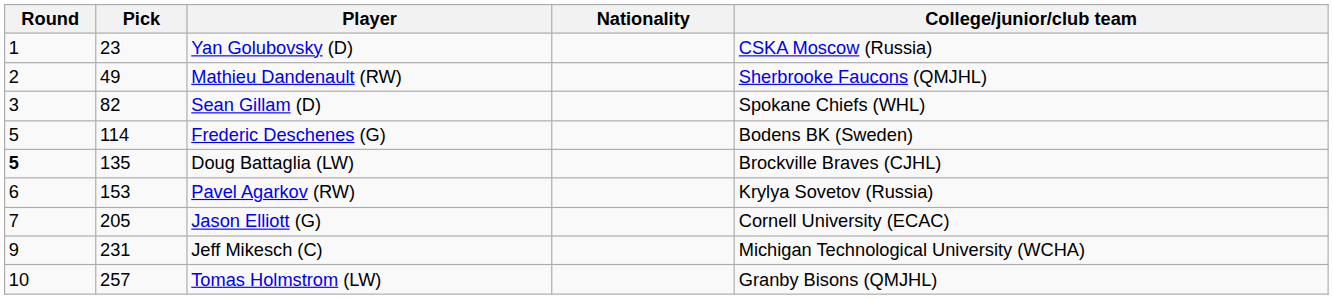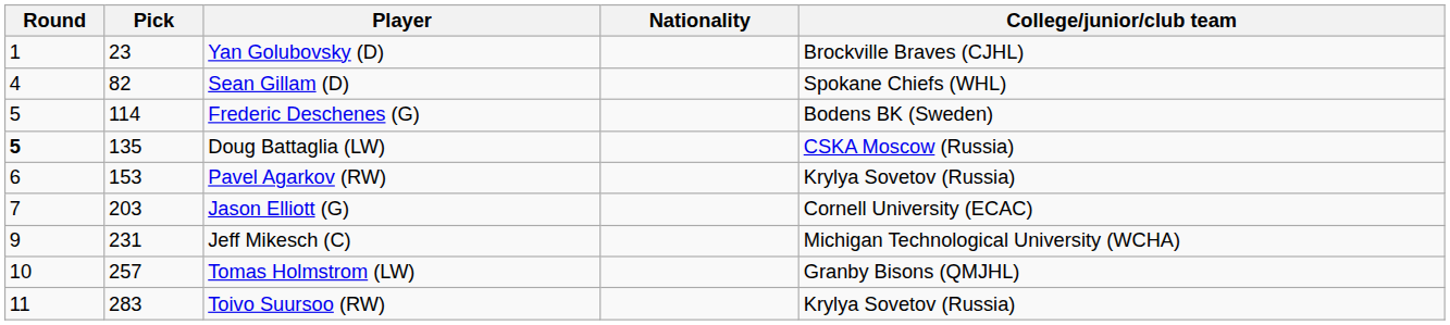Yan Golubovsky (D) | College/junior/club team: CSKA Moscow (Russia) -> Brockville Braves (CJHL)
- row: 2 | 49 | Mathieu Dandenault (RW) | Sherbrooke Faucons (QMJHL)
Sean Gillam (D) | Round: 3 -> 4
Doug Battaglia (LW) | College/junior/club team: Brockville Braves (CJHL) -> CSKA Moscow (Russia)
Jason Elliott (G) | Pick: 205 -> 203
+ row: 11 | 283 | Toivo Suursoo (RW) | Krylya Sovetov (Russia)
